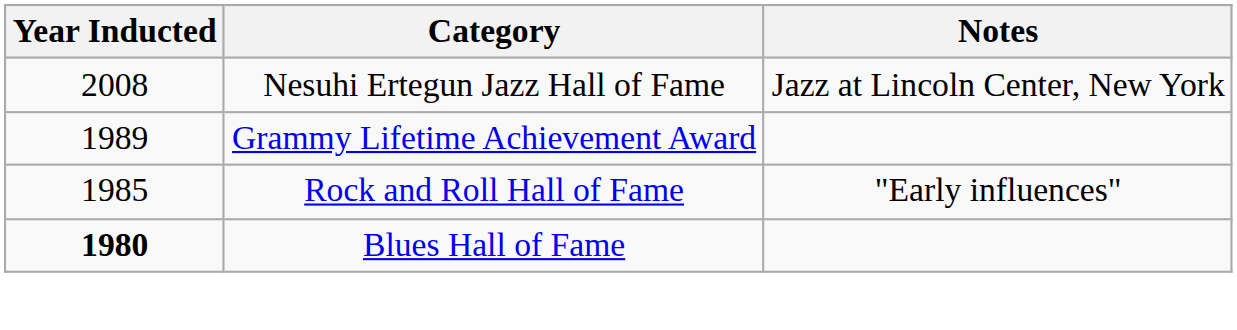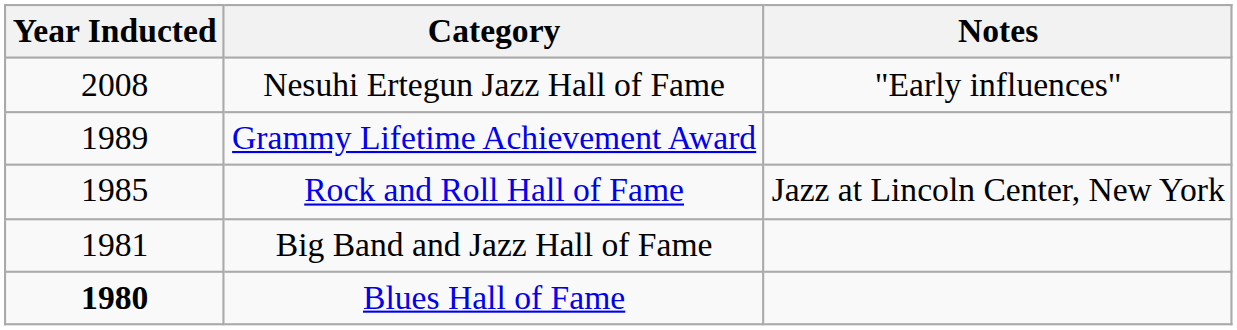Nesuhi Ertegun Jazz Hall of Fame | Notes: Jazz at Lincoln Center, New York -> "Early influences"
Rock and Roll Hall of Fame | Notes: "Early influences" -> Jazz at Lincoln Center, New York
+ row: 1981 | Big Band and Jazz Hall of Fame
